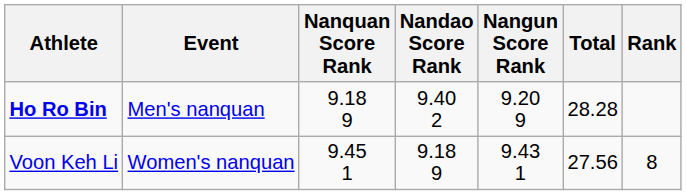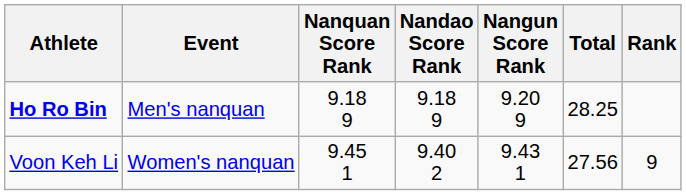Ho Ro Bin | Nandao Score Rank: 9.40 2 -> 9.18 9
Ho Ro Bin | Total: 28.28 -> 28.25
Voon Keh Li | Nandao Score Rank: 9.18 9 -> 9.40 2
Voon Keh Li | Rank: 8 -> 9
